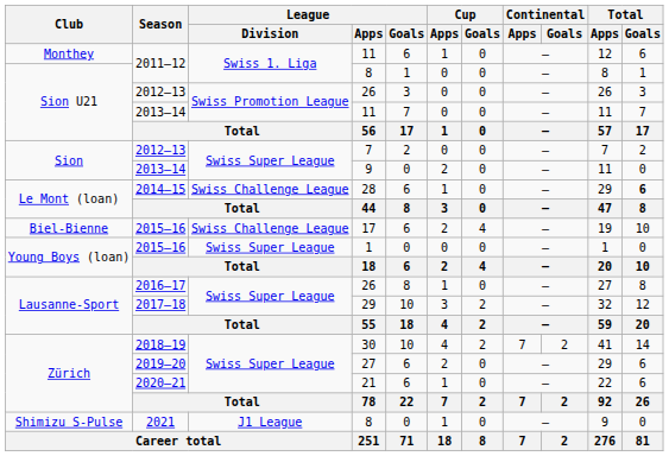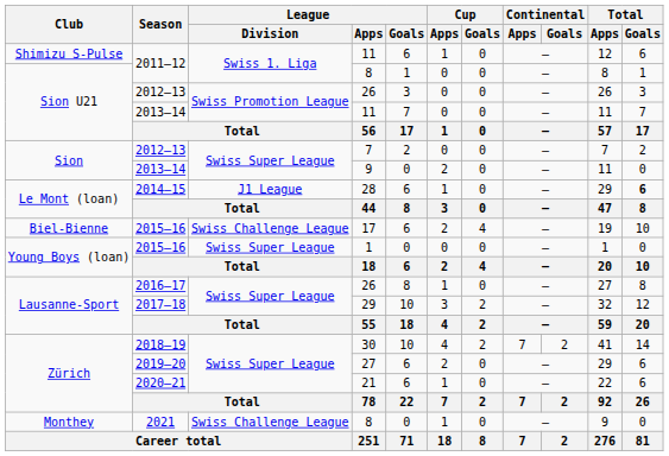2011–12 / 11 | Club: Monthey -> Shimizu S-Pulse
28 | League / Division: Swiss Challenge League -> J1 League
2021 / 8 | Club: Shimizu S-Pulse -> Monthey
2021 / 8 | League / Division: J1 League -> Swiss Challenge League
